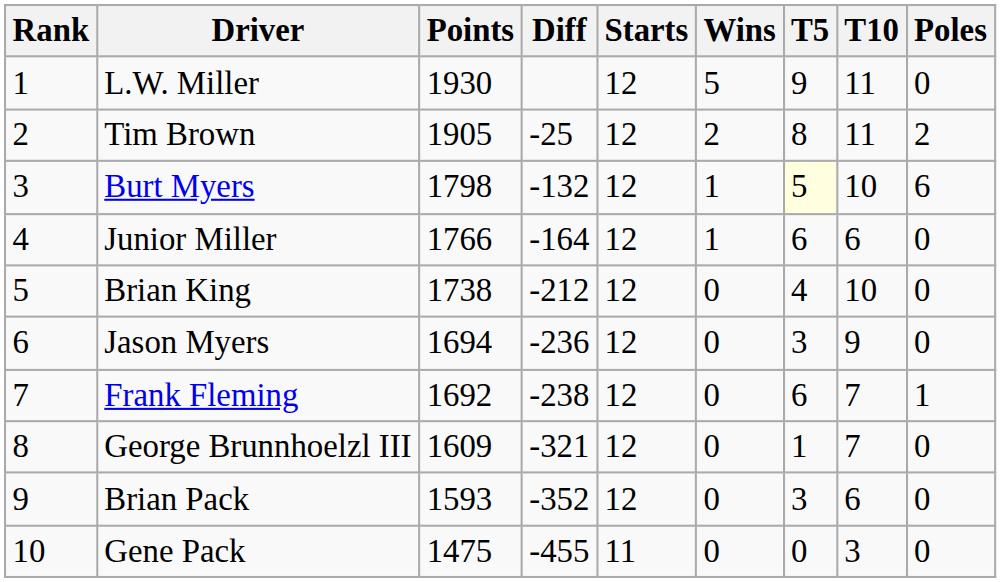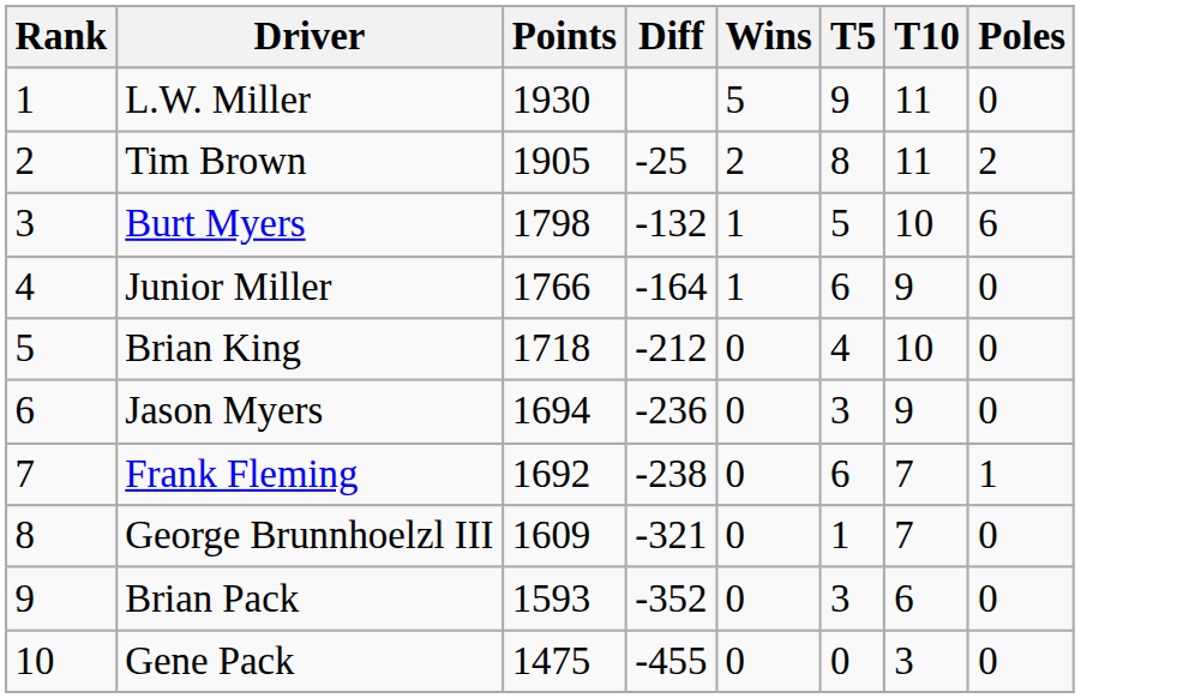- column: Starts | 12 | 12 | 12 | 12 | 12 | 12 | 12 | 12 | 12 | 11
Burt Myers | T5: lightyellow background -> no background
Junior Miller | T10: 6 -> 9
Brian King | Points: 1738 -> 1718
